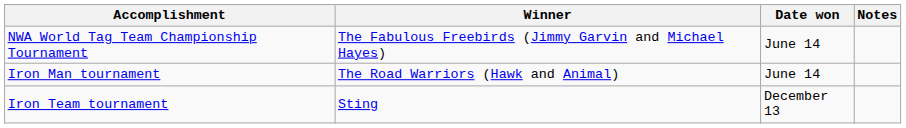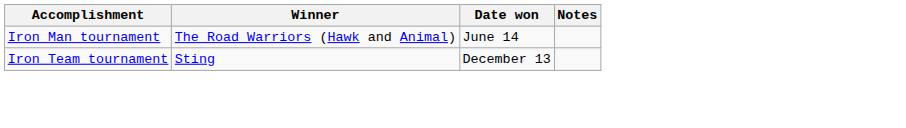- row: NWA World Tag Team Championship Tournament | The Fabulous Freebirds (Jimmy Garvin and Michael Hayes) | June 14
